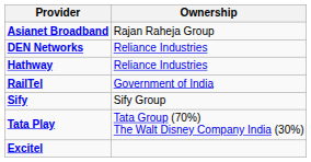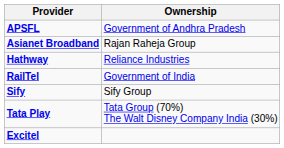+ row: APSFL | Government of Andhra Pradesh
- row: DEN Networks | Reliance Industries
